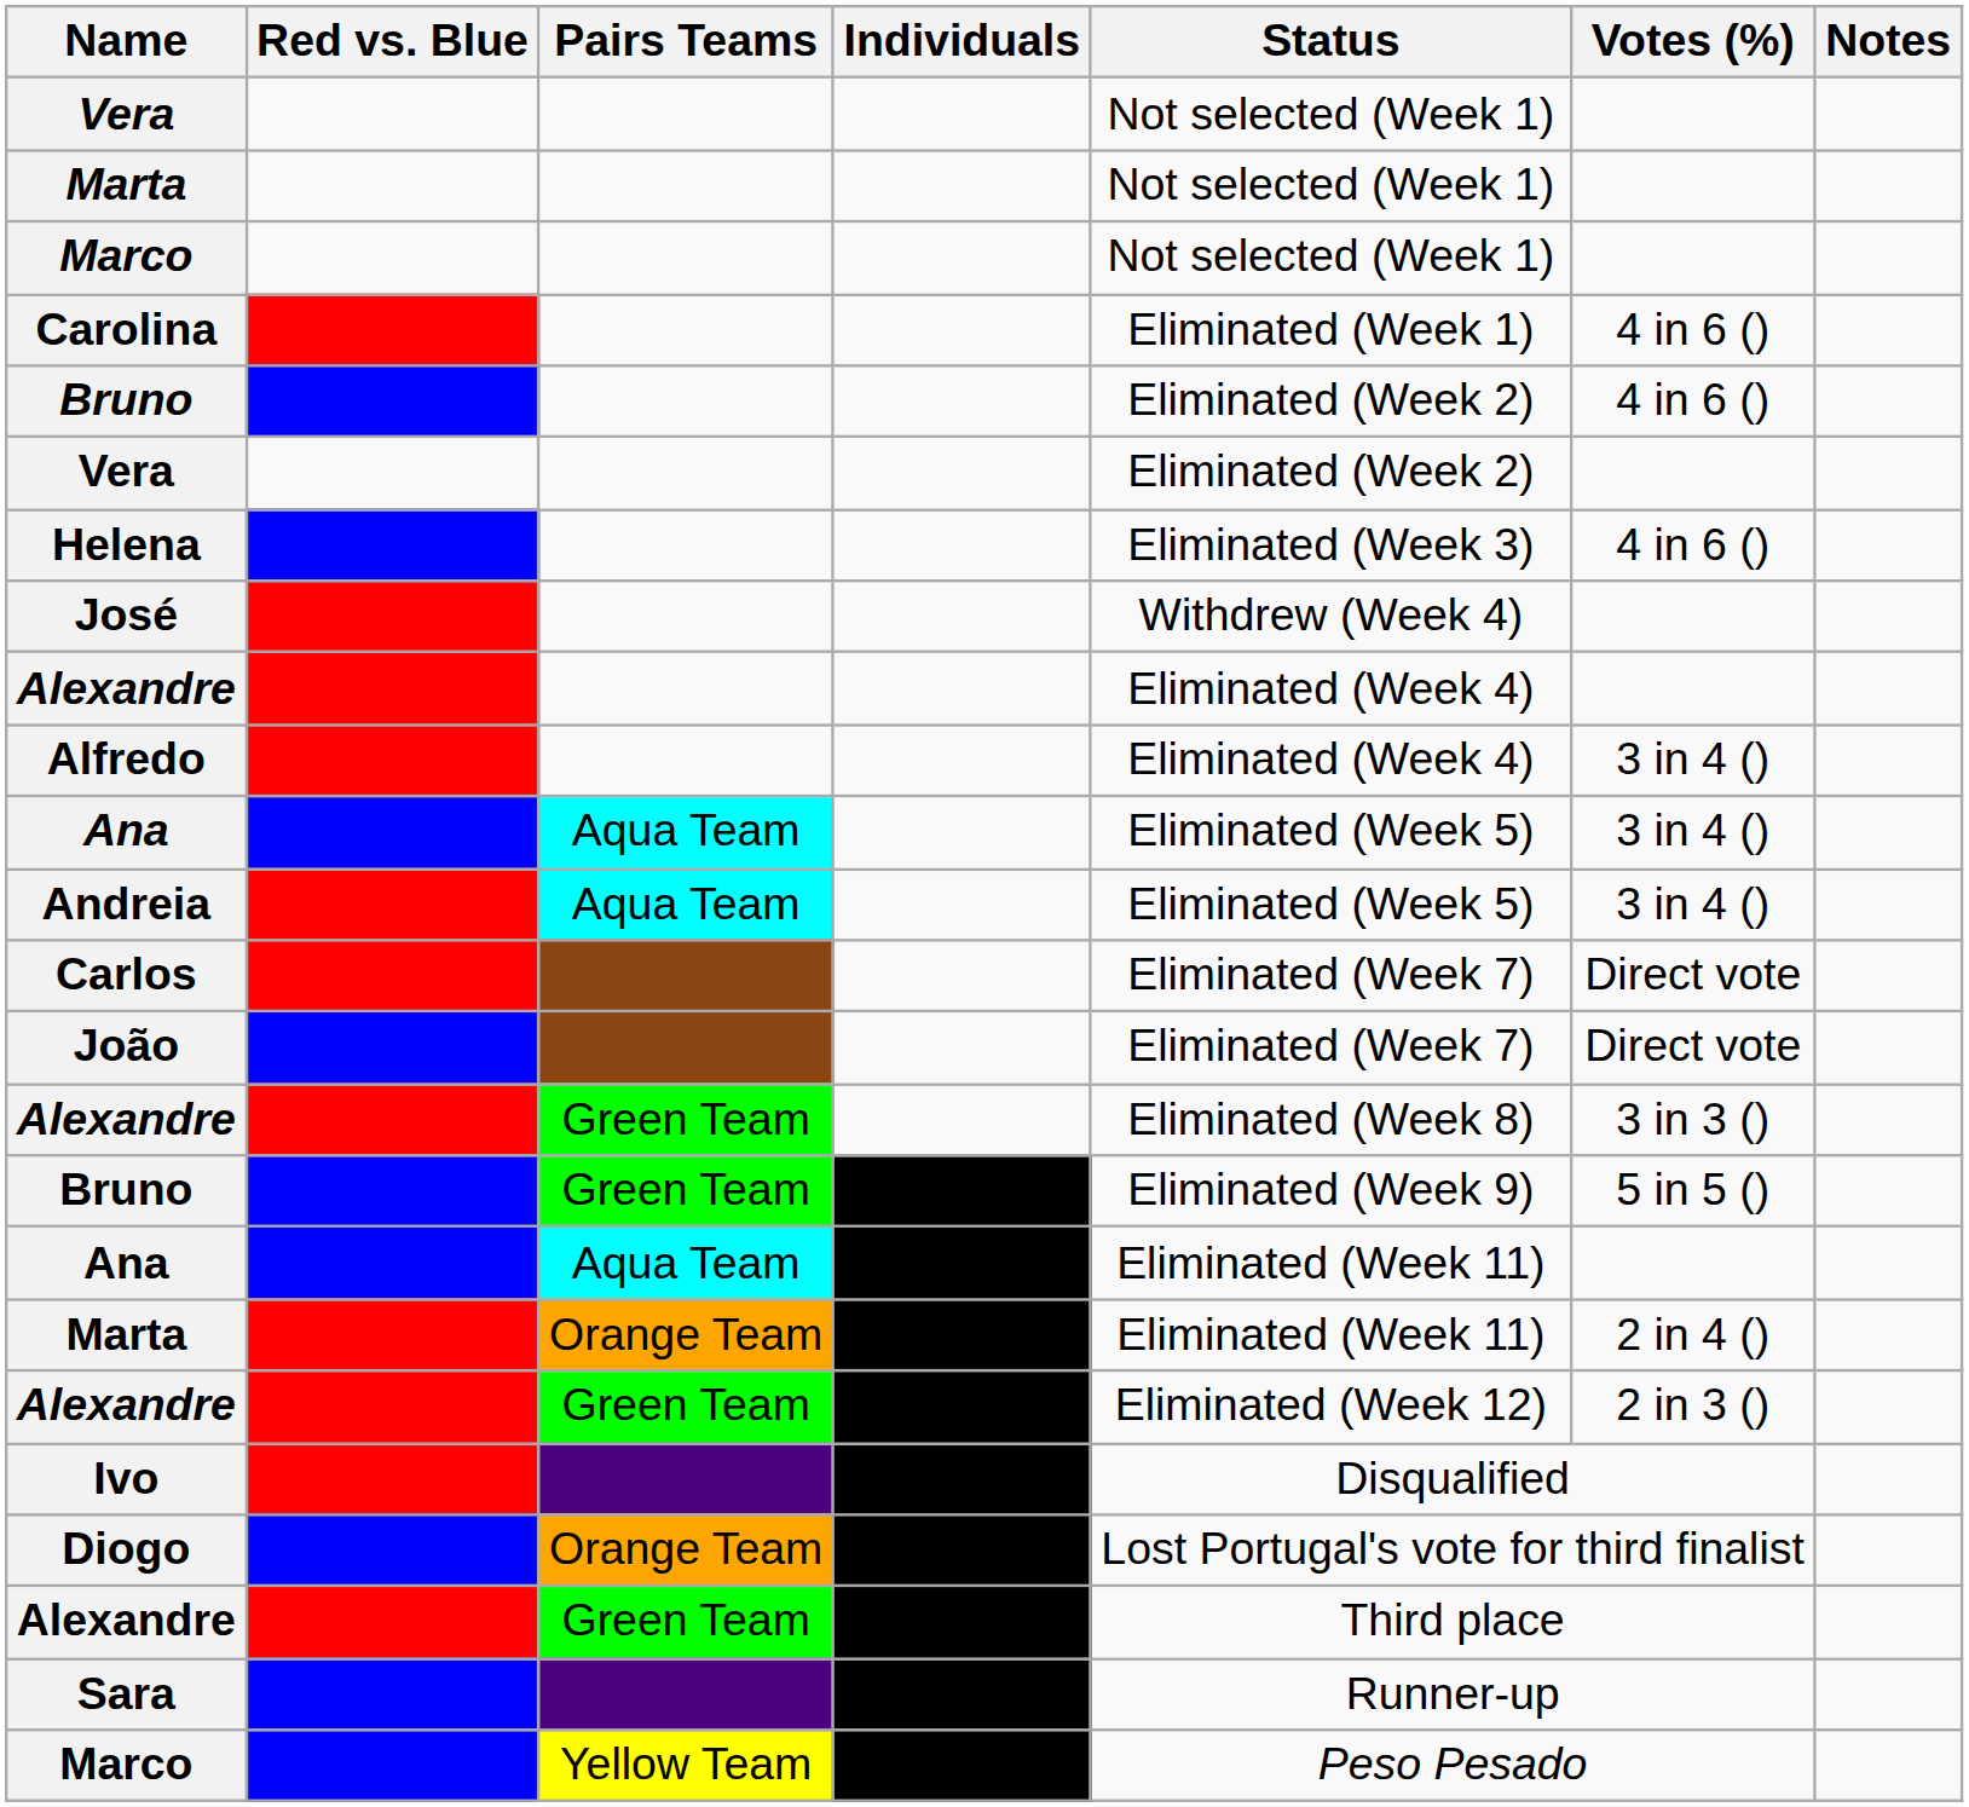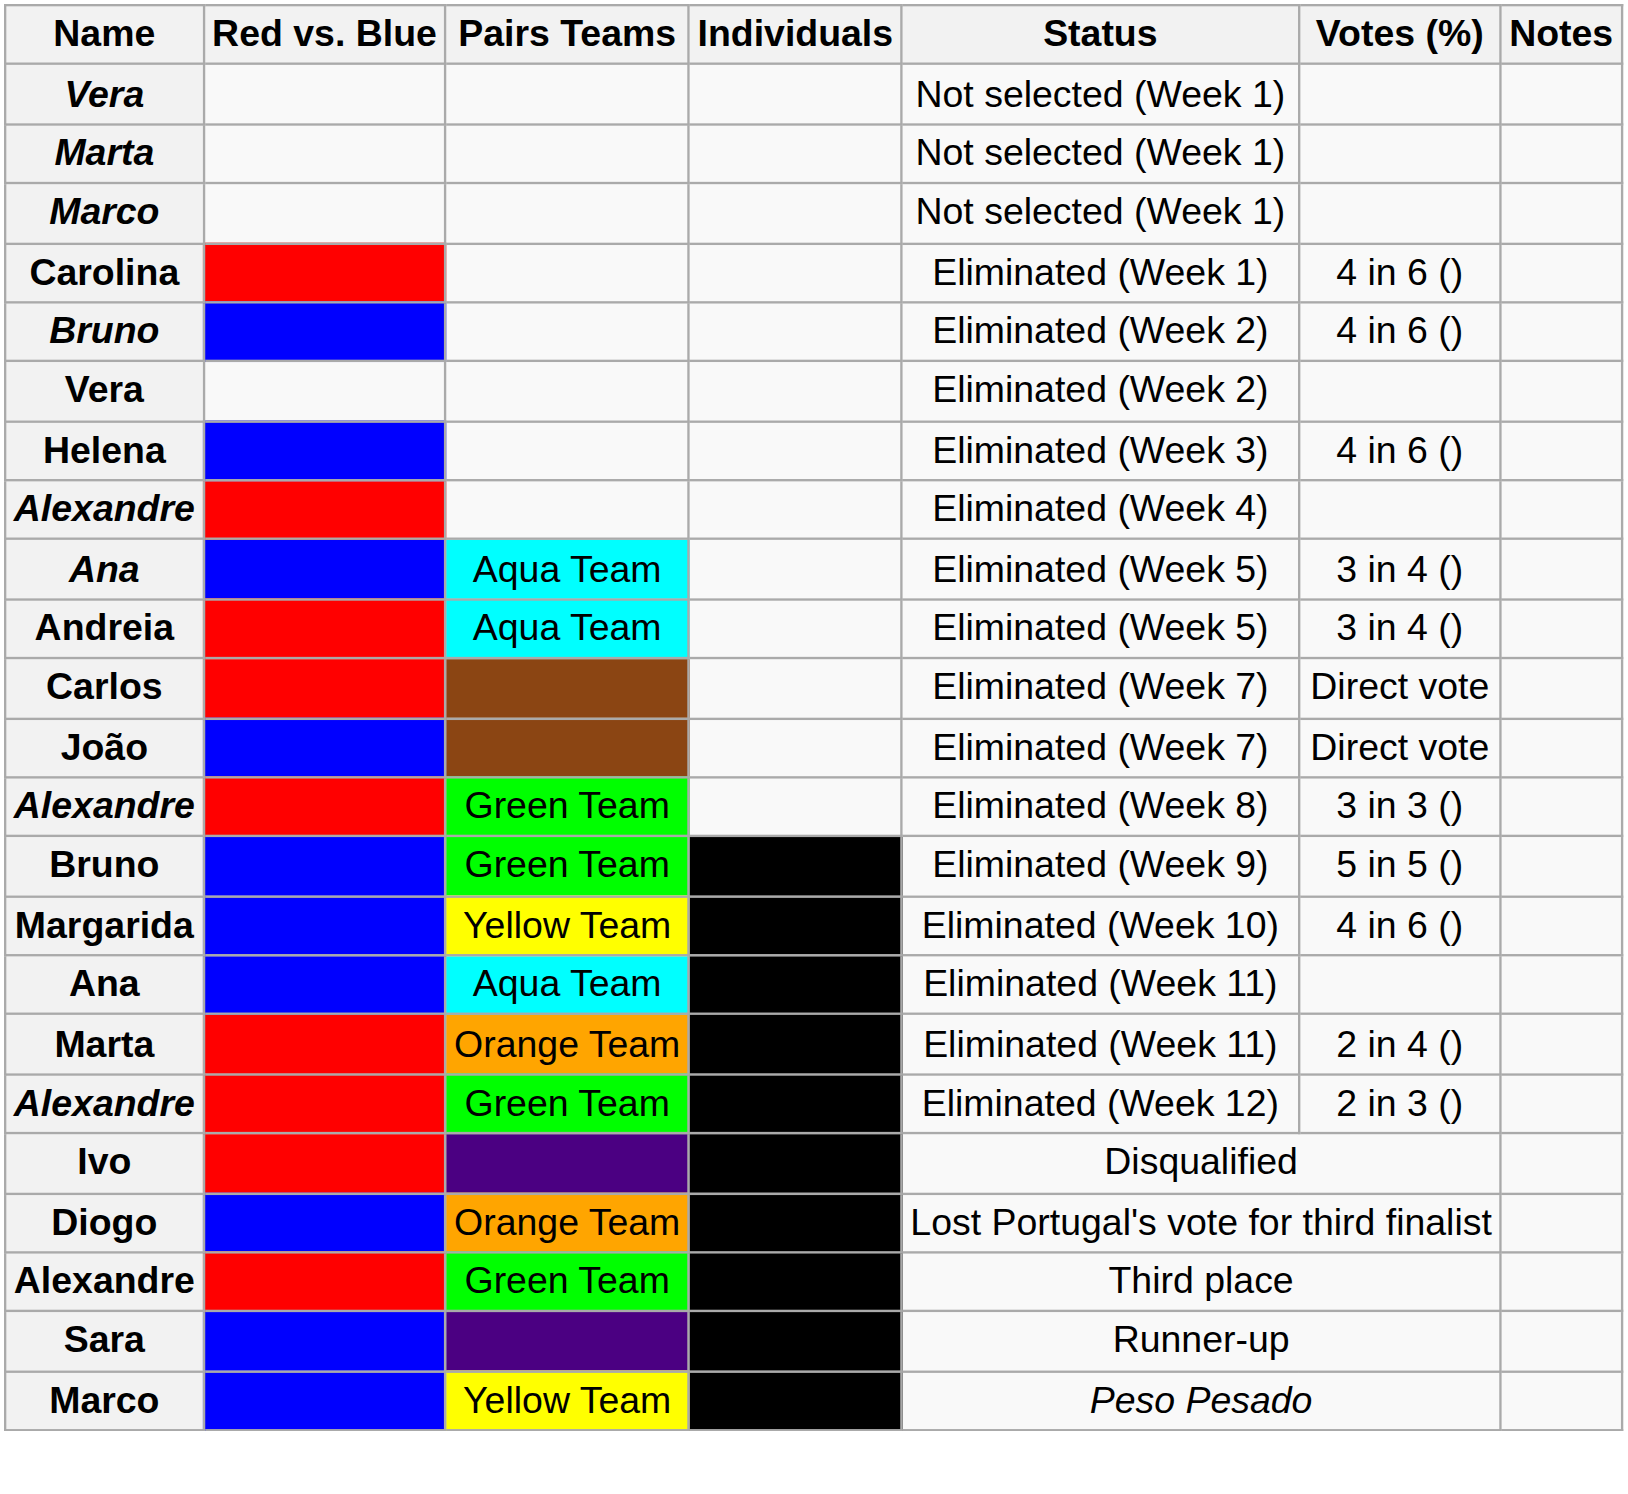- row: José | Withdrew (Week 4)
- row: Alfredo | Eliminated (Week 4) | 3 in 4 ()
+ row: Margarida | Yellow Team | Eliminated (Week 10) | 4 in 6 ()
